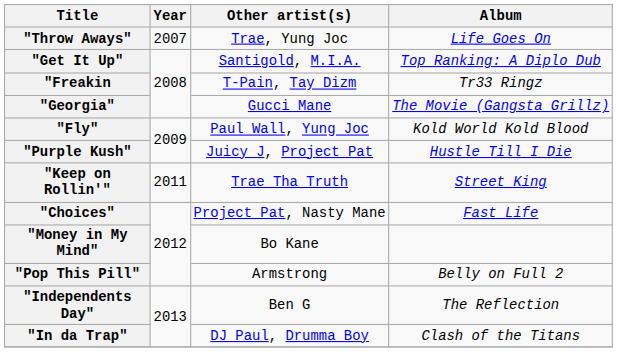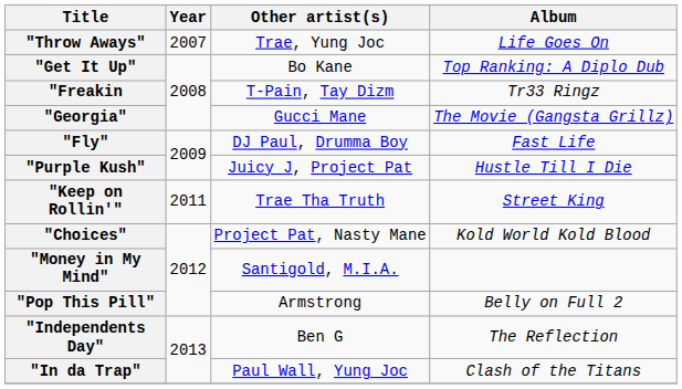"Get It Up" | Other artist(s): Santigold, M.I.A. -> Bo Kane
"Fly" | Other artist(s): Paul Wall, Yung Joc -> DJ Paul, Drumma Boy
"Fly" | Album: Kold World Kold Blood -> Fast Life
"Choices" | Album: Fast Life -> Kold World Kold Blood
"Money in My Mind" | Other artist(s): Bo Kane -> Santigold, M.I.A.
"In da Trap" | Other artist(s): DJ Paul, Drumma Boy -> Paul Wall, Yung Joc
